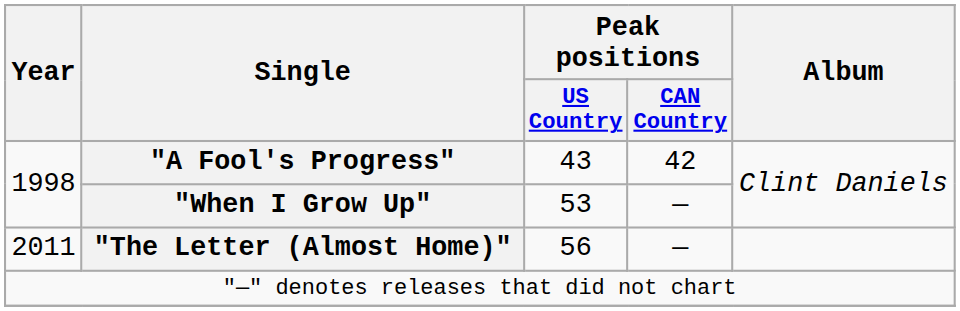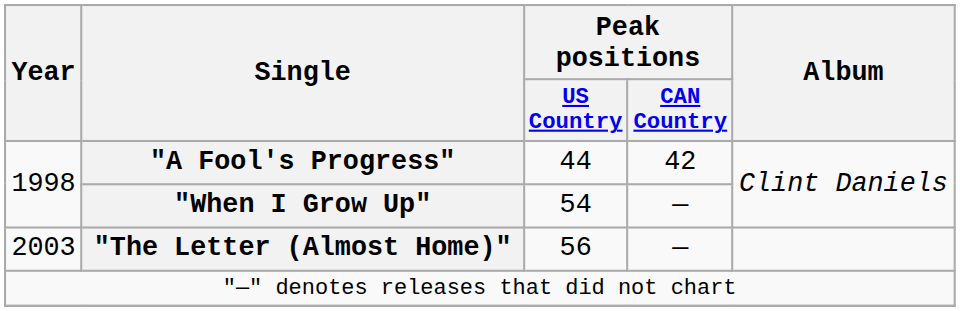"A Fool's Progress" | Peak positions / US Country: 43 -> 44
"When I Grow Up" | Peak positions / US Country: 53 -> 54
"The Letter (Almost Home)" | Year: 2011 -> 2003
